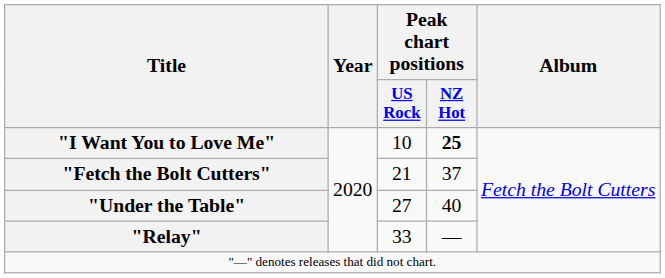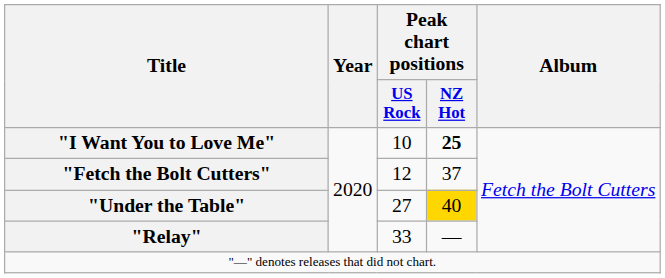"Fetch the Bolt Cutters" | Peak chart positions / US Rock: 21 -> 12
"Under the Table" | Peak chart positions / NZ Hot: no background -> gold background
